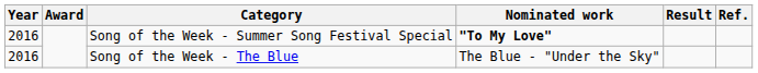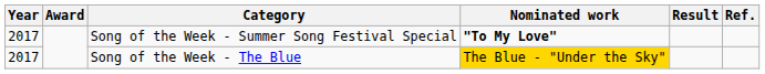Song of the Week - Summer Song Festival Special | Year: 2016 -> 2017
Song of the Week - The Blue | Year: 2016 -> 2017
Song of the Week - The Blue | Nominated work: no background -> gold background
